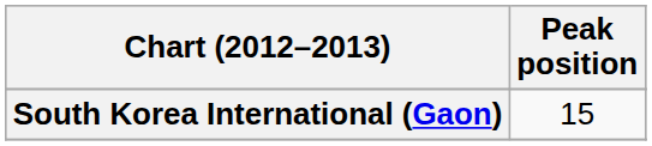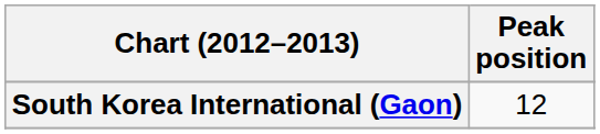South Korea International (Gaon) | Peak position: 15 -> 12
